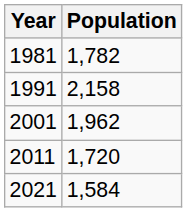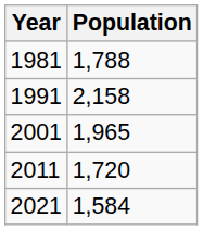1981 | Population: 1,782 -> 1,788
2001 | Population: 1,962 -> 1,965
